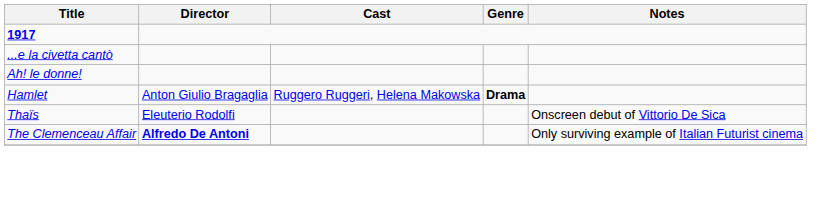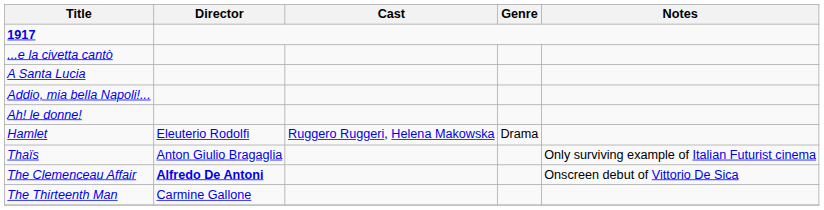+ row: A Santa Lucia
+ row: Addio, mia bella Napoli!...
Hamlet | Director: Anton Giulio Bragaglia -> Eleuterio Rodolfi
Hamlet | Genre: bold -> normal
Thaïs | Director: Eleuterio Rodolfi -> Anton Giulio Bragaglia
Thaïs | Notes: Onscreen debut of Vittorio De Sica -> Only surviving example of Italian Futurist cinema
The Clemenceau Affair | Notes: Only surviving example of Italian Futurist cinema -> Onscreen debut of Vittorio De Sica
+ row: The Thirteenth Man | Carmine Gallone
